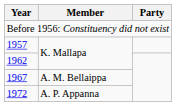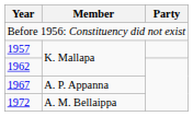1967 | Member: A. M. Bellaippa -> A. P. Appanna
1972 | Member: A. P. Appanna -> A. M. Bellaippa
